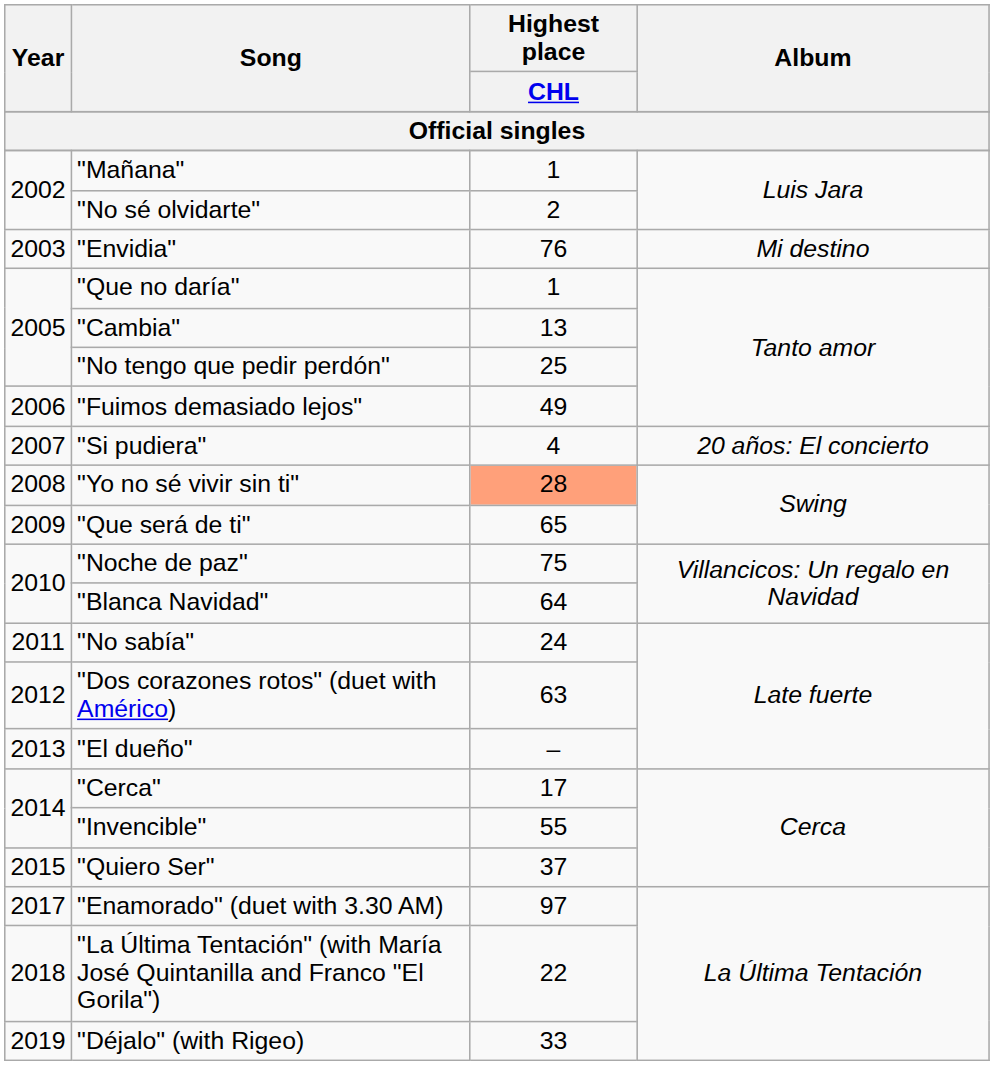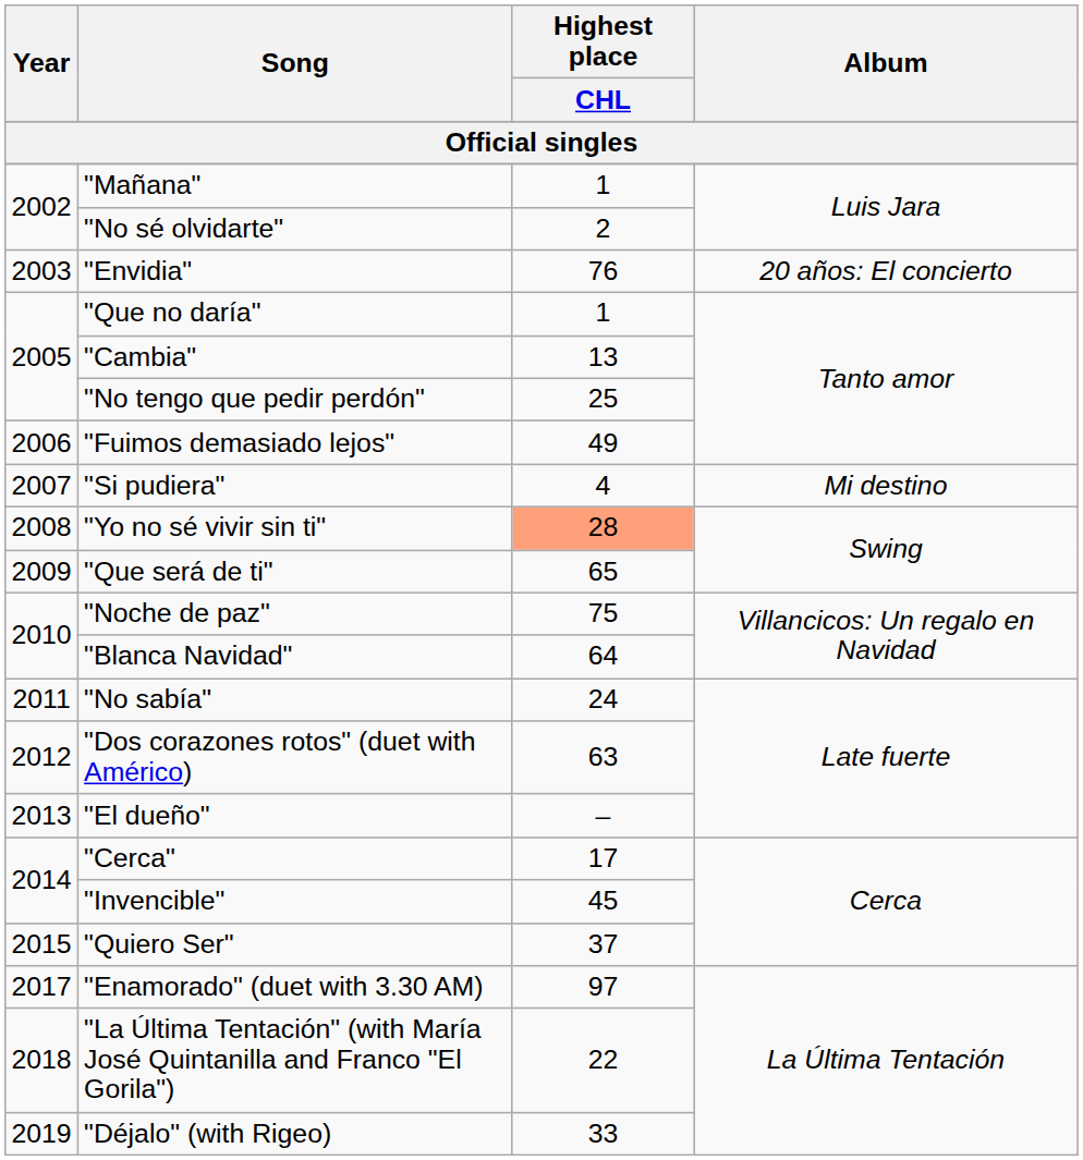"Envidia" | Album: Mi destino -> 20 años: El concierto
"Si pudiera" | Album: 20 años: El concierto -> Mi destino
"Invencible" | Highest place / CHL: 55 -> 45
